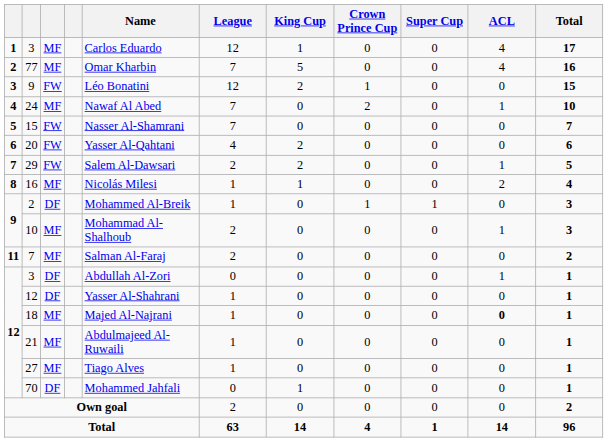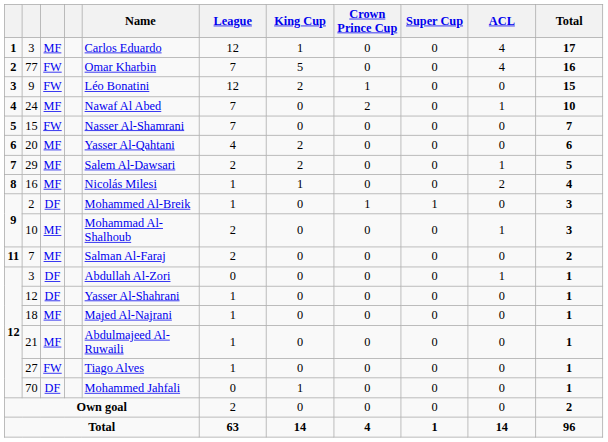77 | column 3: MF -> FW
20 | column 3: FW -> MF
29 | column 3: FW -> MF
18 | ACL: bold -> normal
27 | column 3: MF -> FW
